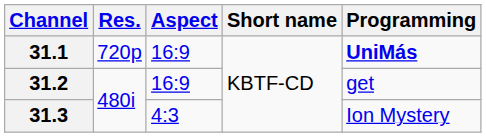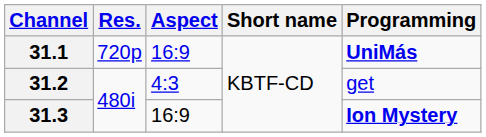31.2 | Aspect: 16:9 -> 4:3
31.3 | Aspect: 4:3 -> 16:9
31.3 | Programming: normal -> bold
